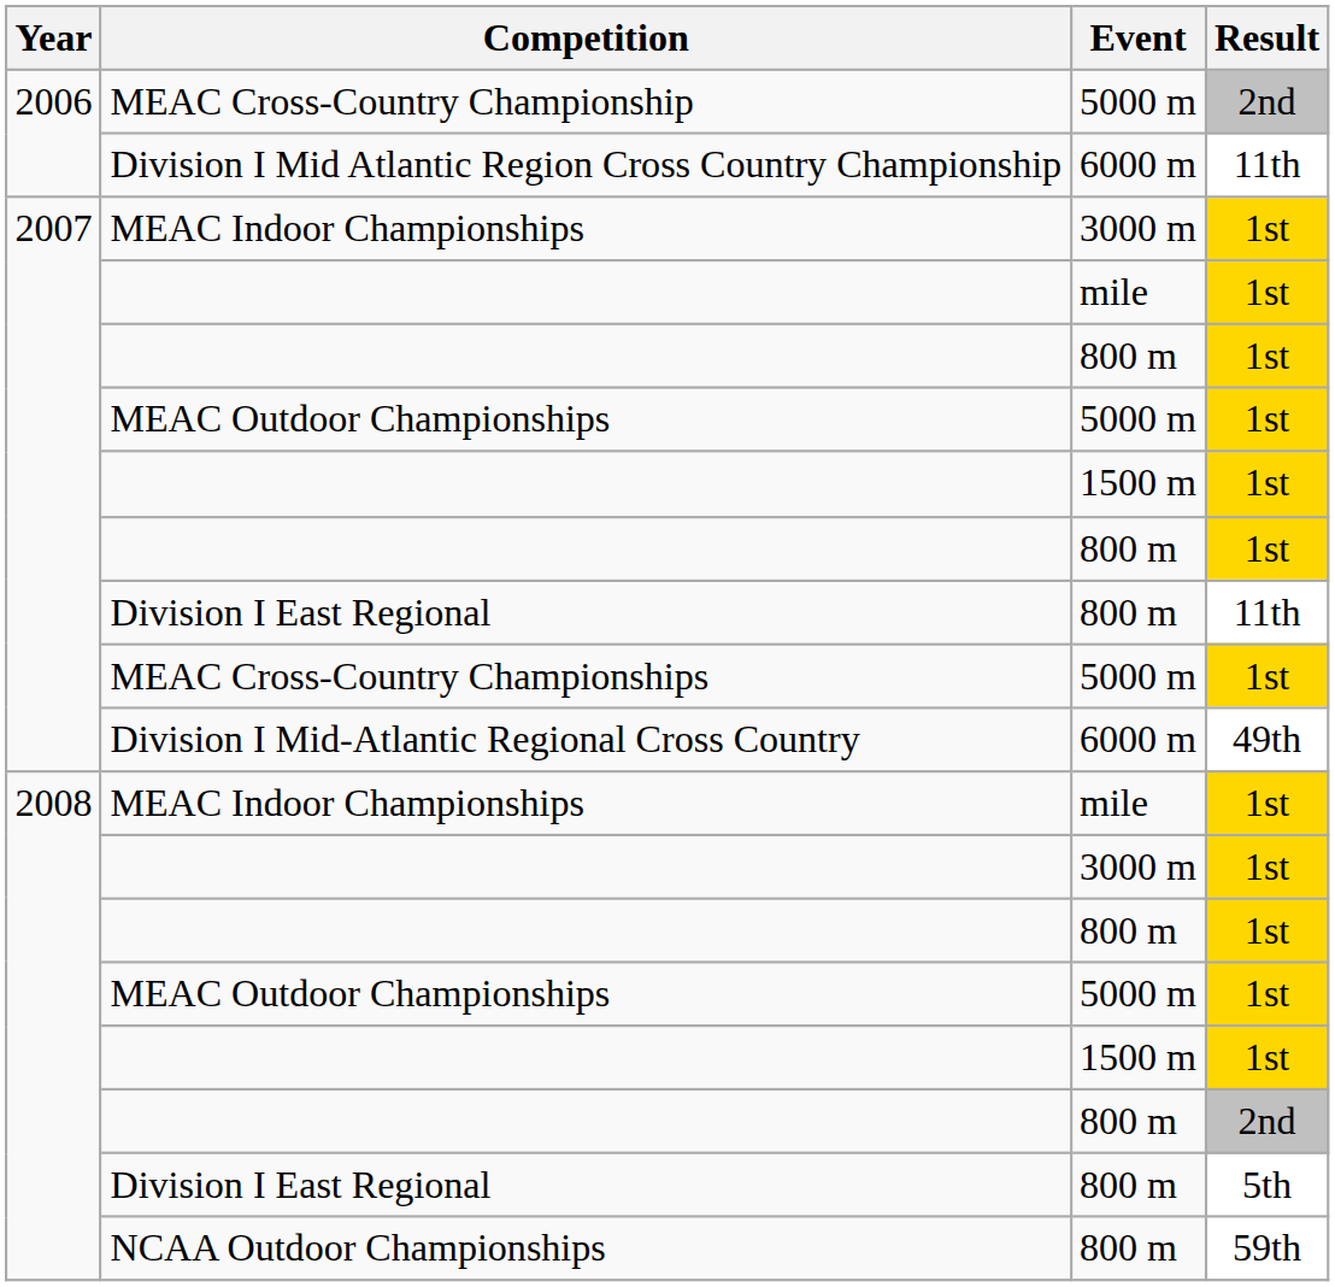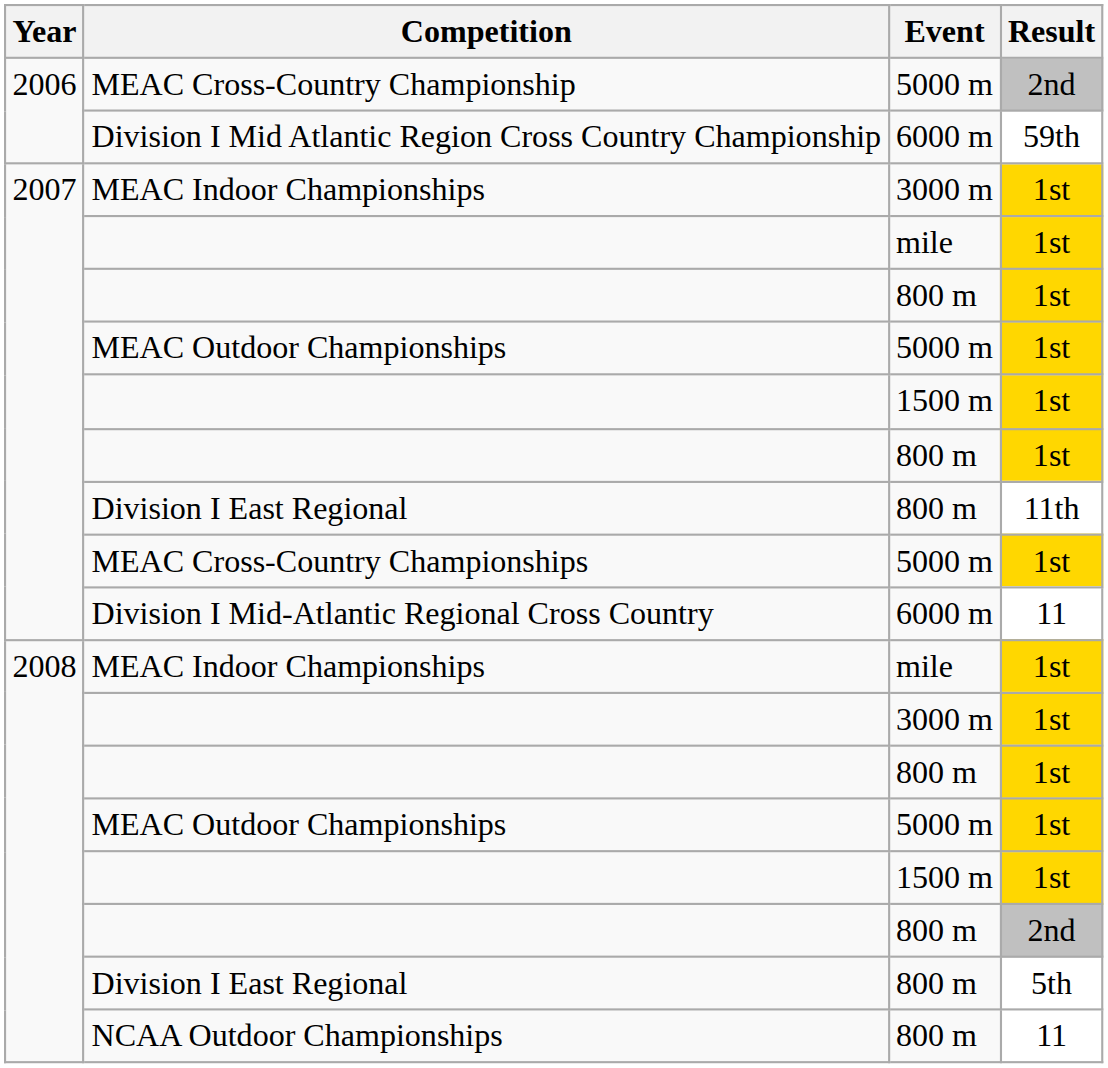Division I Mid Atlantic Region Cross Country Championship | Result: 11th -> 59th
Division I Mid-Atlantic Regional Cross Country | Result: 49th -> 11
NCAA Outdoor Championships | Result: 59th -> 11
